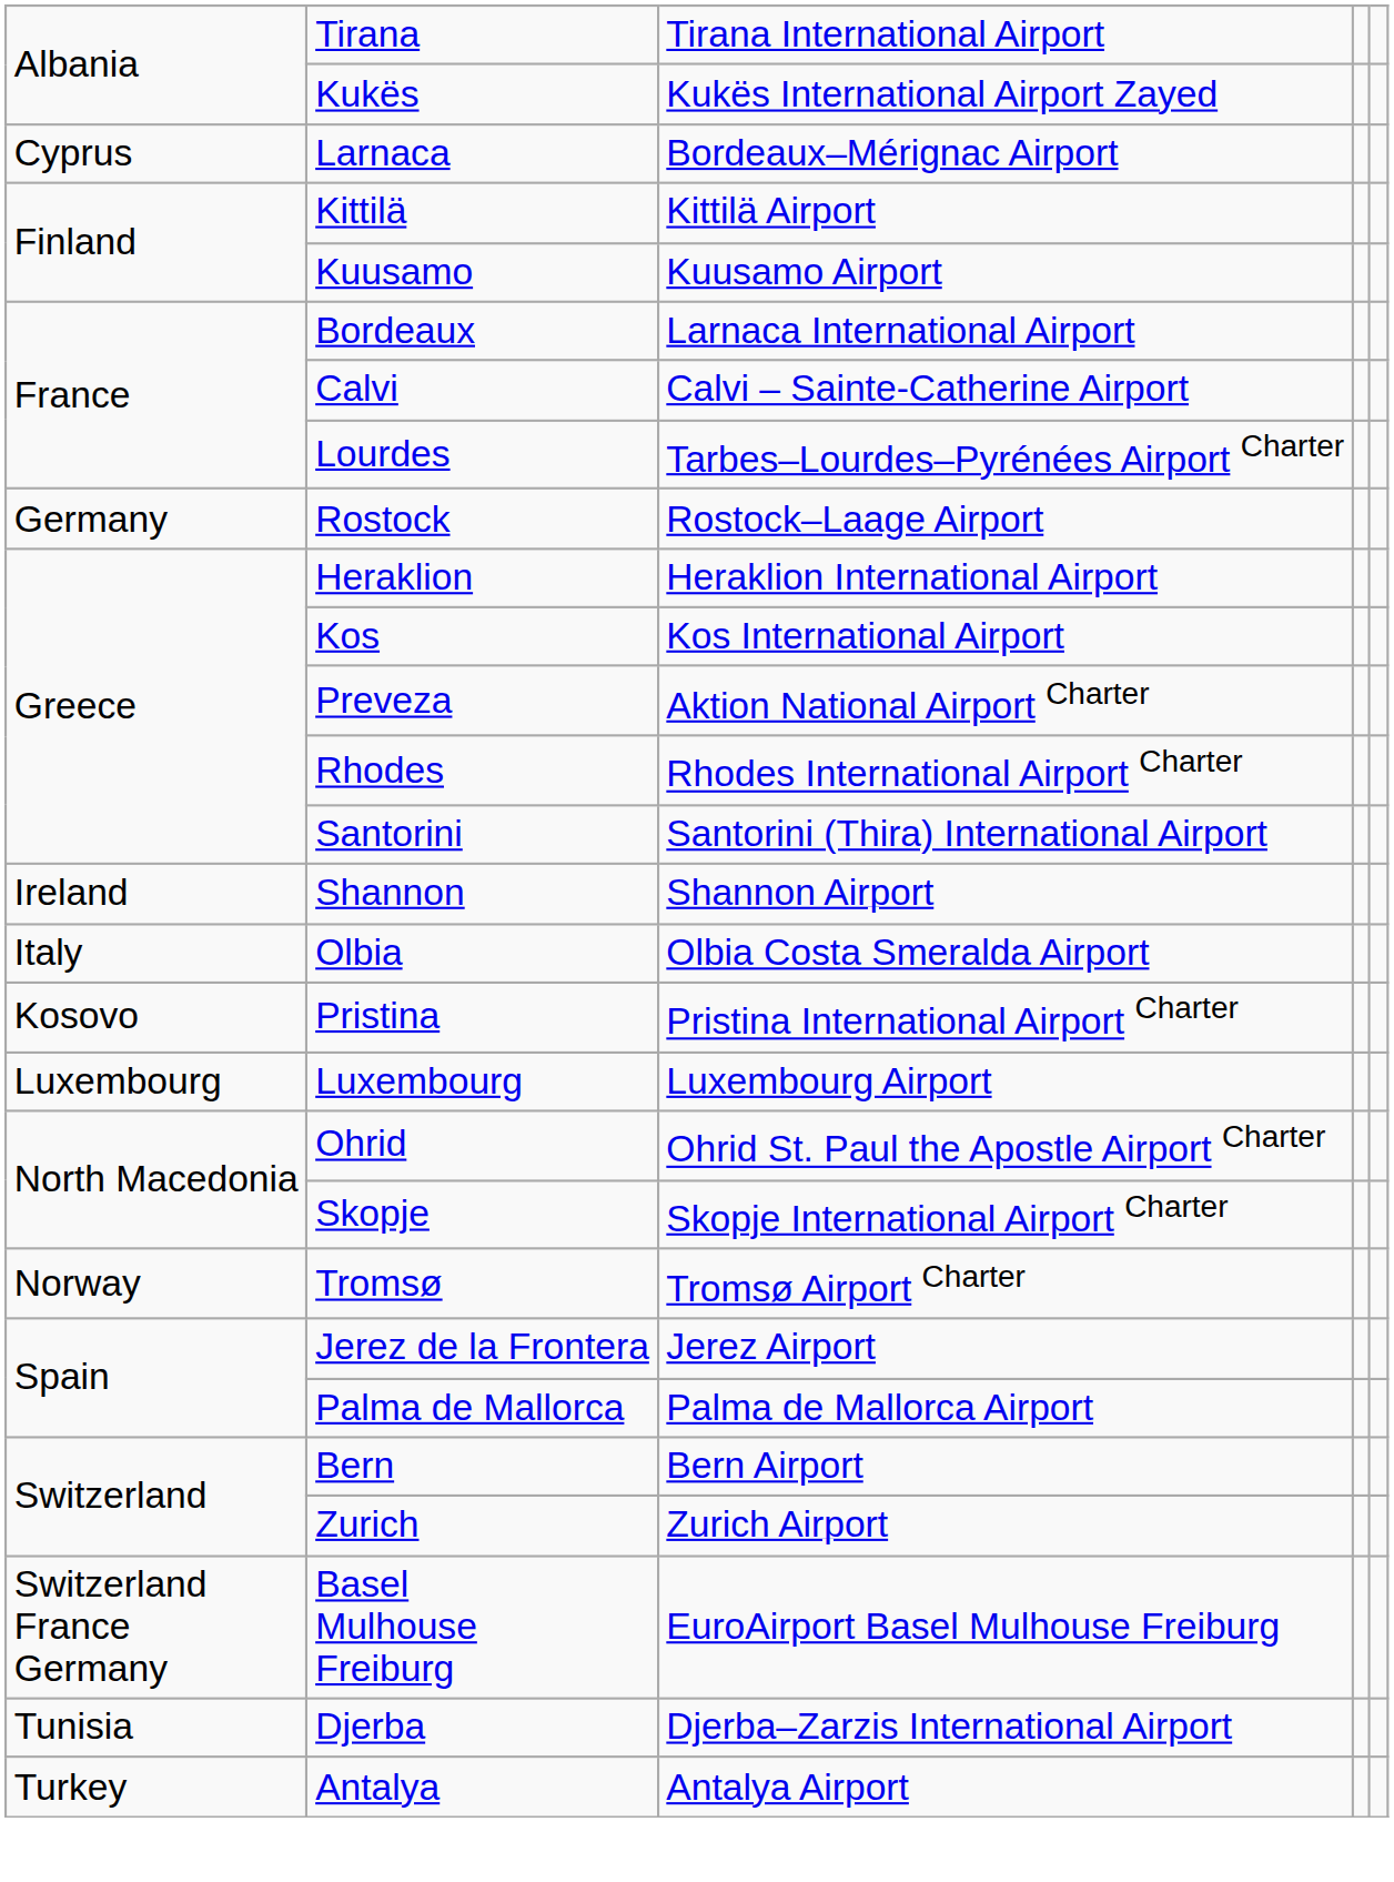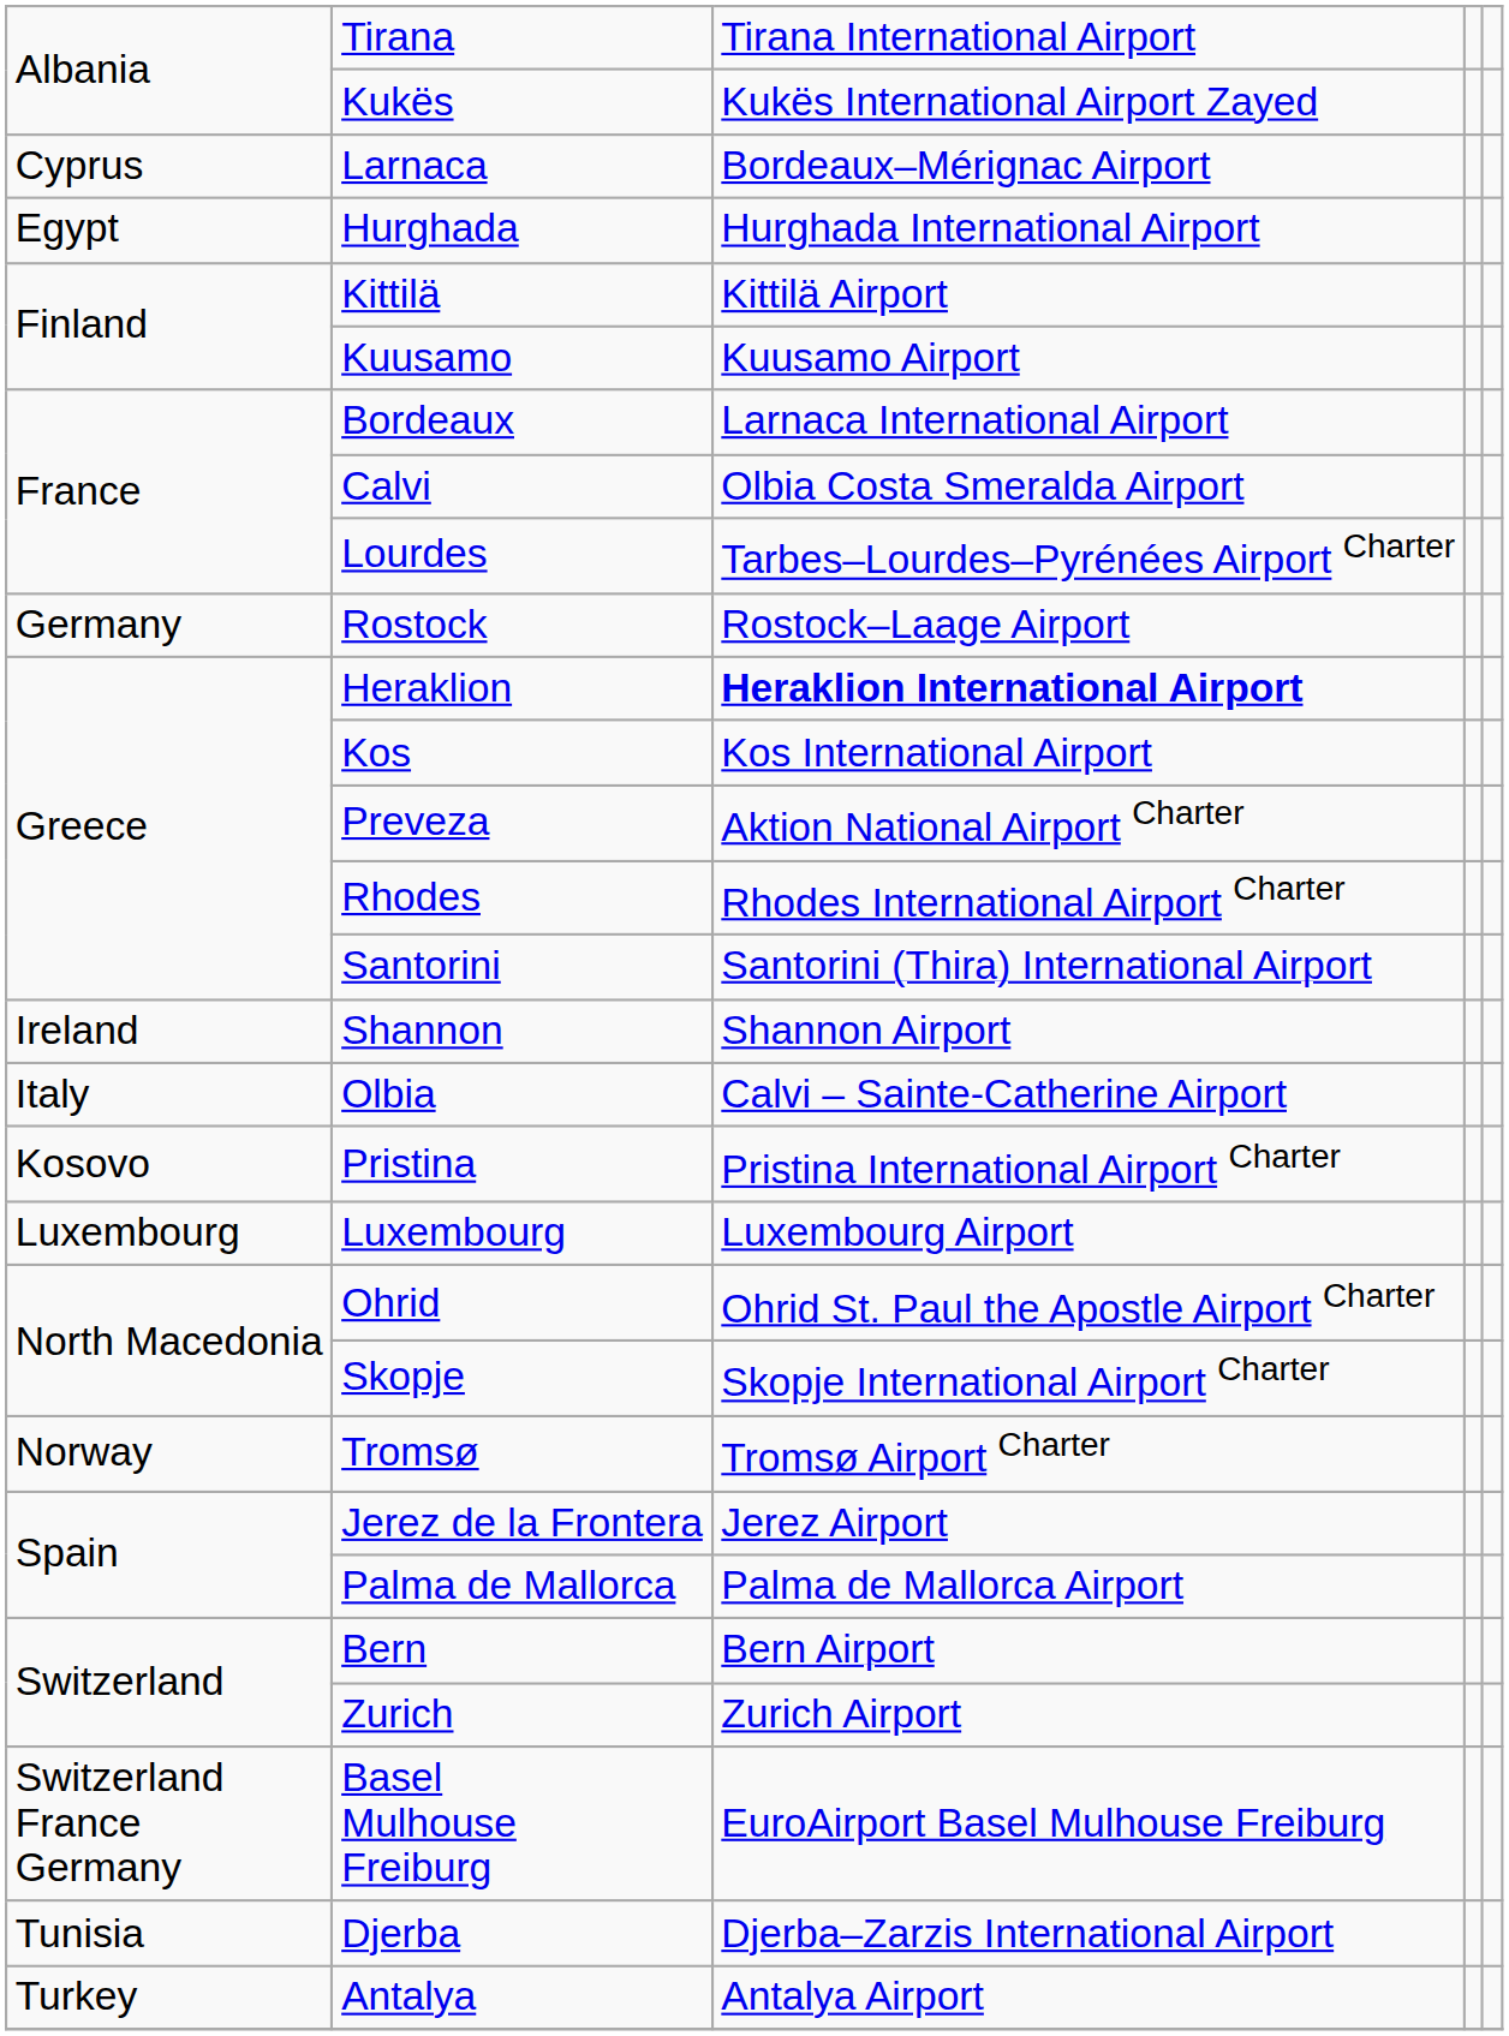+ row: Egypt | Hurghada | Hurghada International Airport
Calvi | column 3: Calvi – Sainte-Catherine Airport -> Olbia Costa Smeralda Airport
Heraklion | column 3: normal -> bold
Olbia | column 3: Olbia Costa Smeralda Airport -> Calvi – Sainte-Catherine Airport
